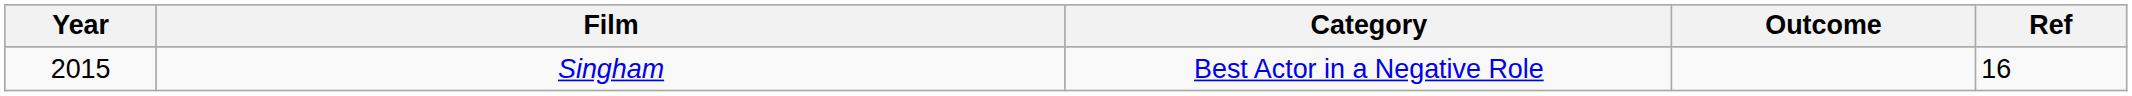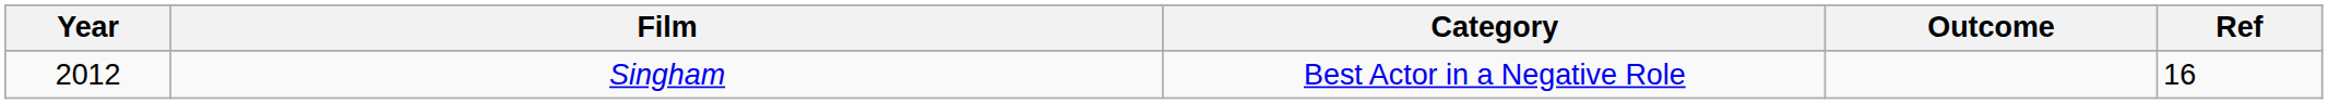Singham | Year: 2015 -> 2012
